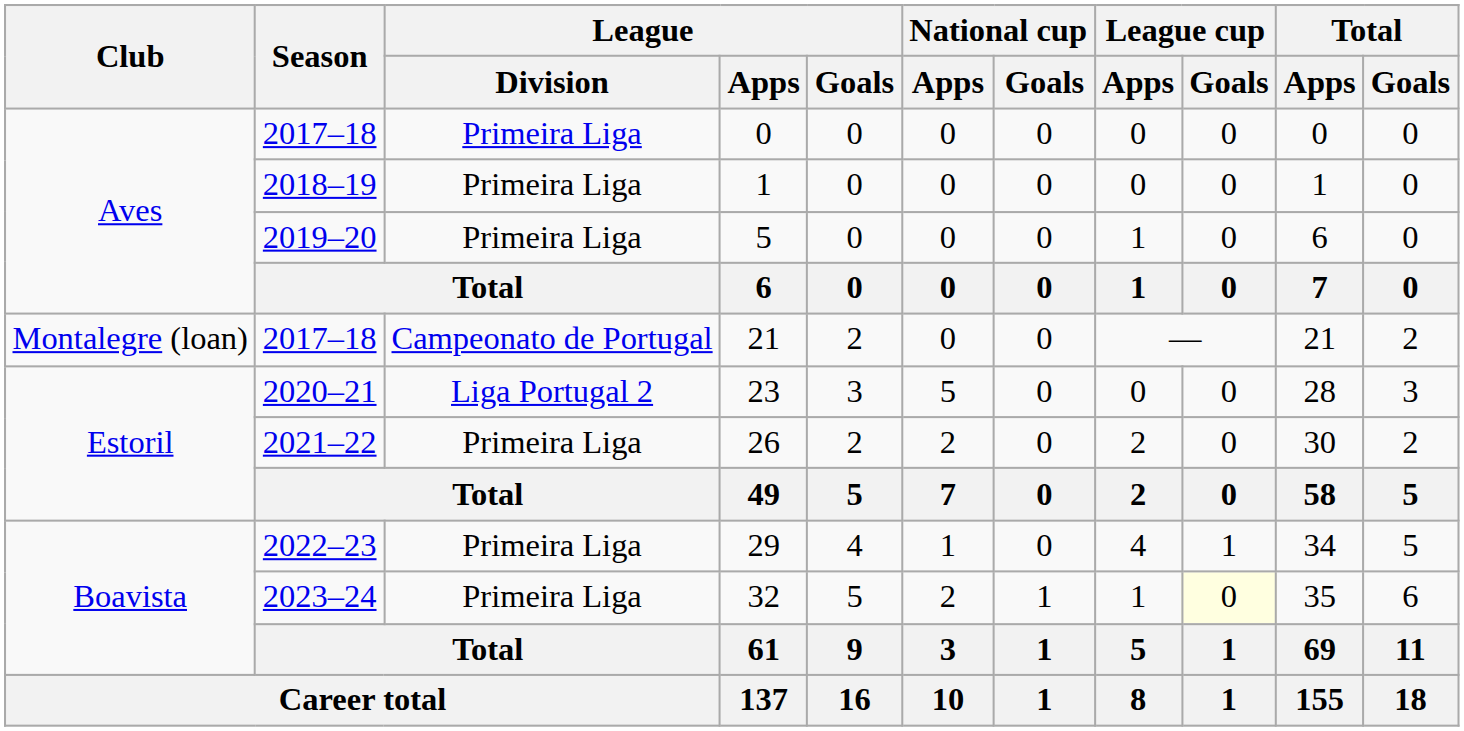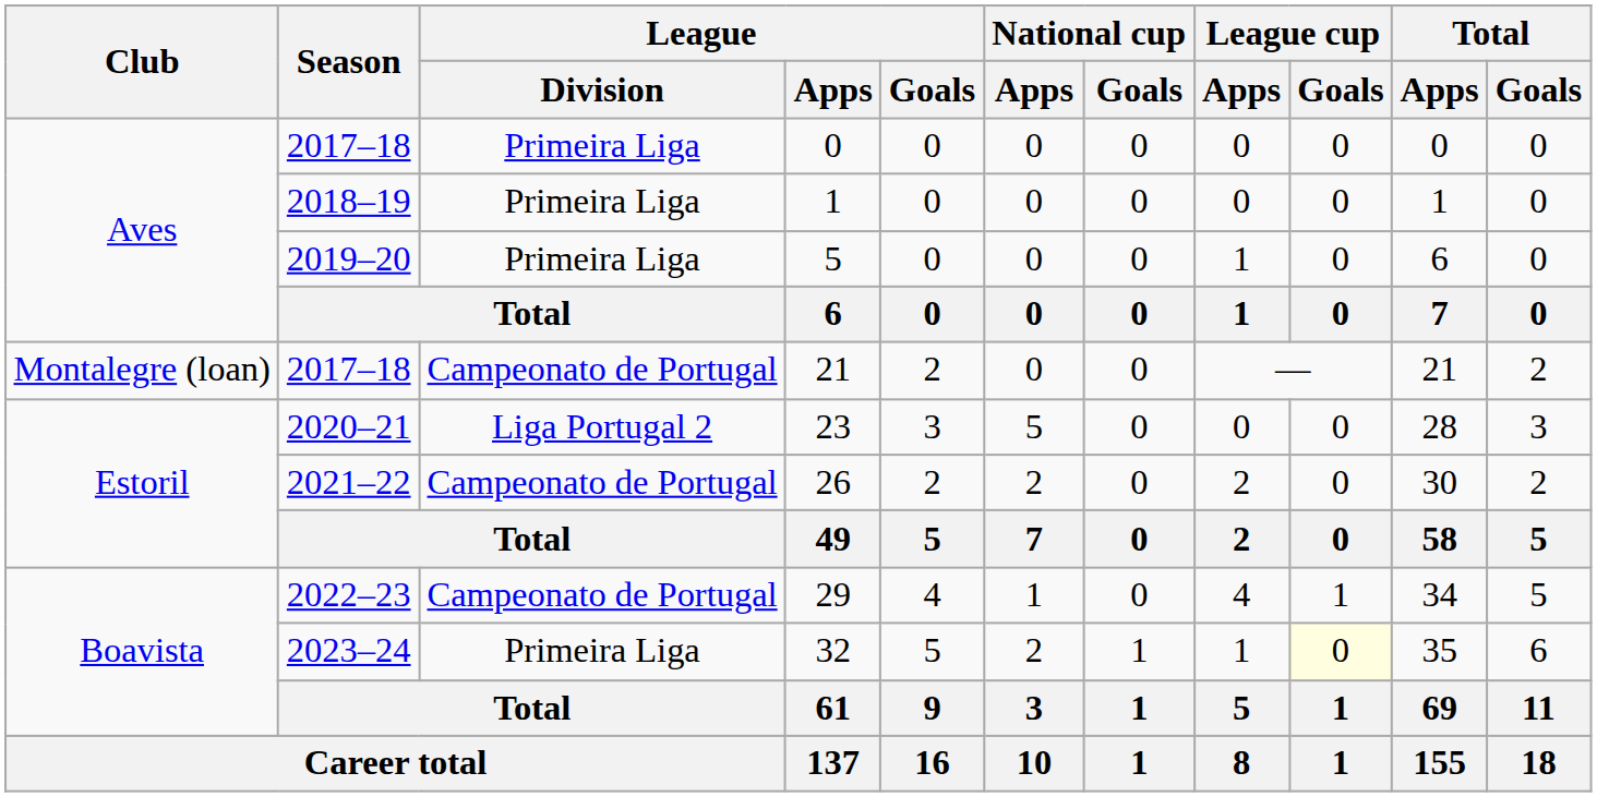26 | League / Division: Primeira Liga -> Campeonato de Portugal
29 | League / Division: Primeira Liga -> Campeonato de Portugal
